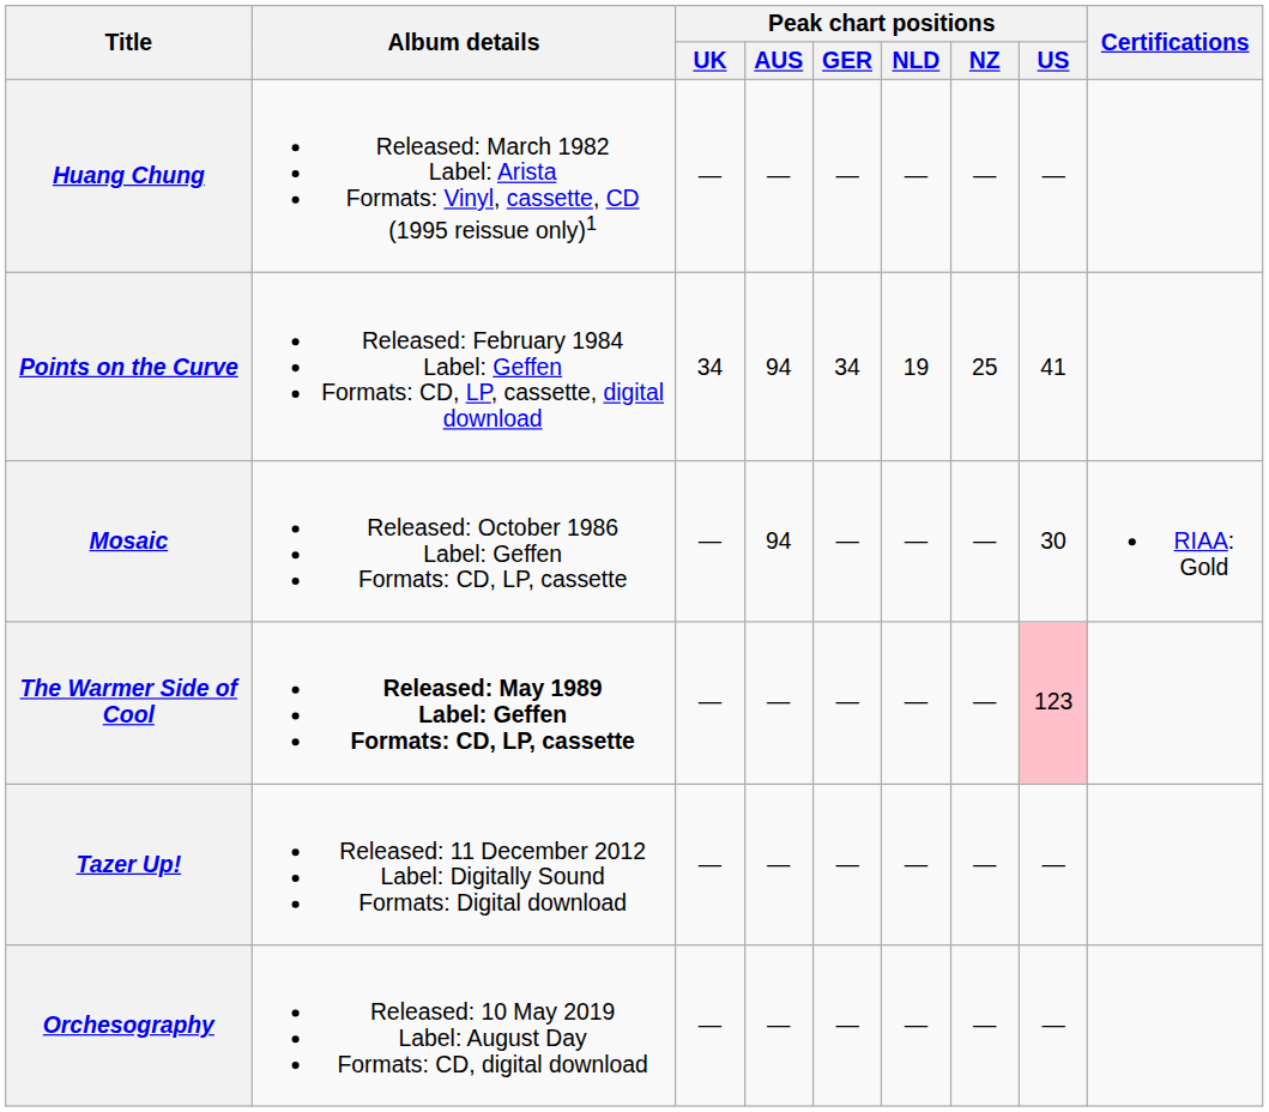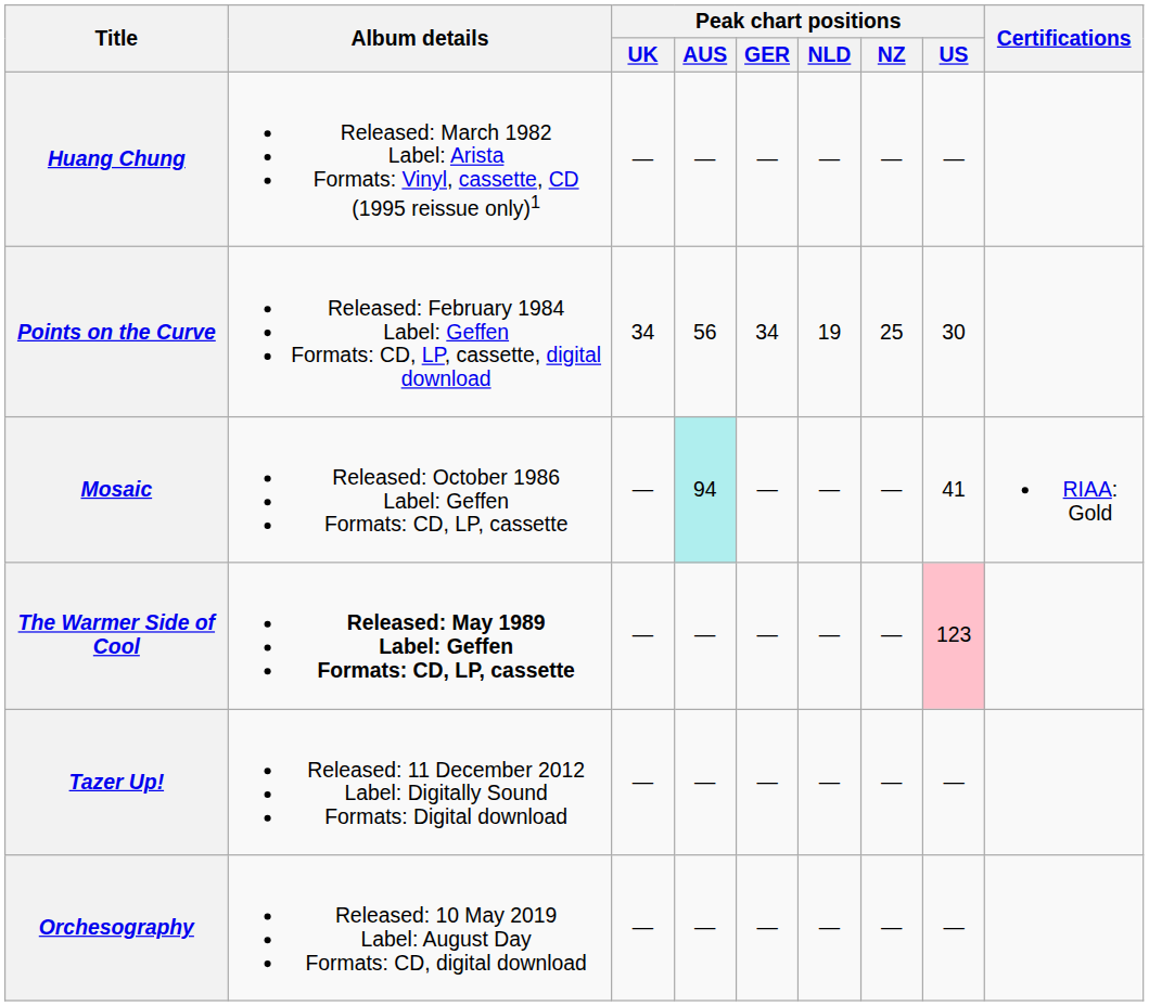Points on the Curve | Peak chart positions / AUS: 94 -> 56
Points on the Curve | Peak chart positions / US: 41 -> 30
Mosaic | Peak chart positions / AUS: no background -> paleturquoise background
Mosaic | Peak chart positions / US: 30 -> 41
